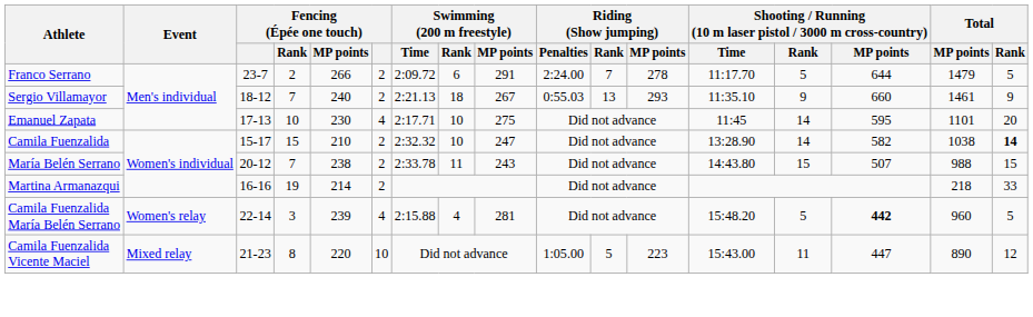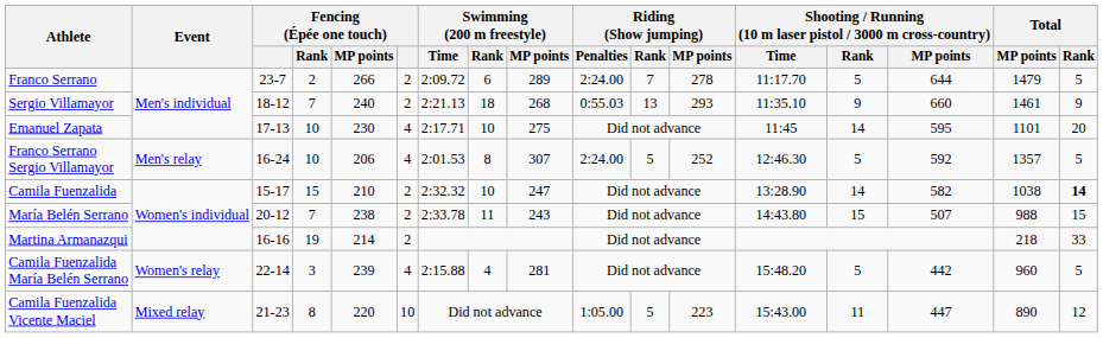Franco Serrano | Swimming (200 m freestyle) / MP points: 291 -> 289
Sergio Villamayor | Swimming (200 m freestyle) / MP points: 267 -> 268
+ row: Franco Serrano Sergio Villamayor | Men's relay | 16-24 | 10 | 206 | 4 | 2:01.53 | 8 | 307 | 2:24.00 | 5 | 252 | 12:46.30 | 5 | 592 | 1357 | 5
Camila Fuenzalida María Belén Serrano | column 15: bold -> normal
